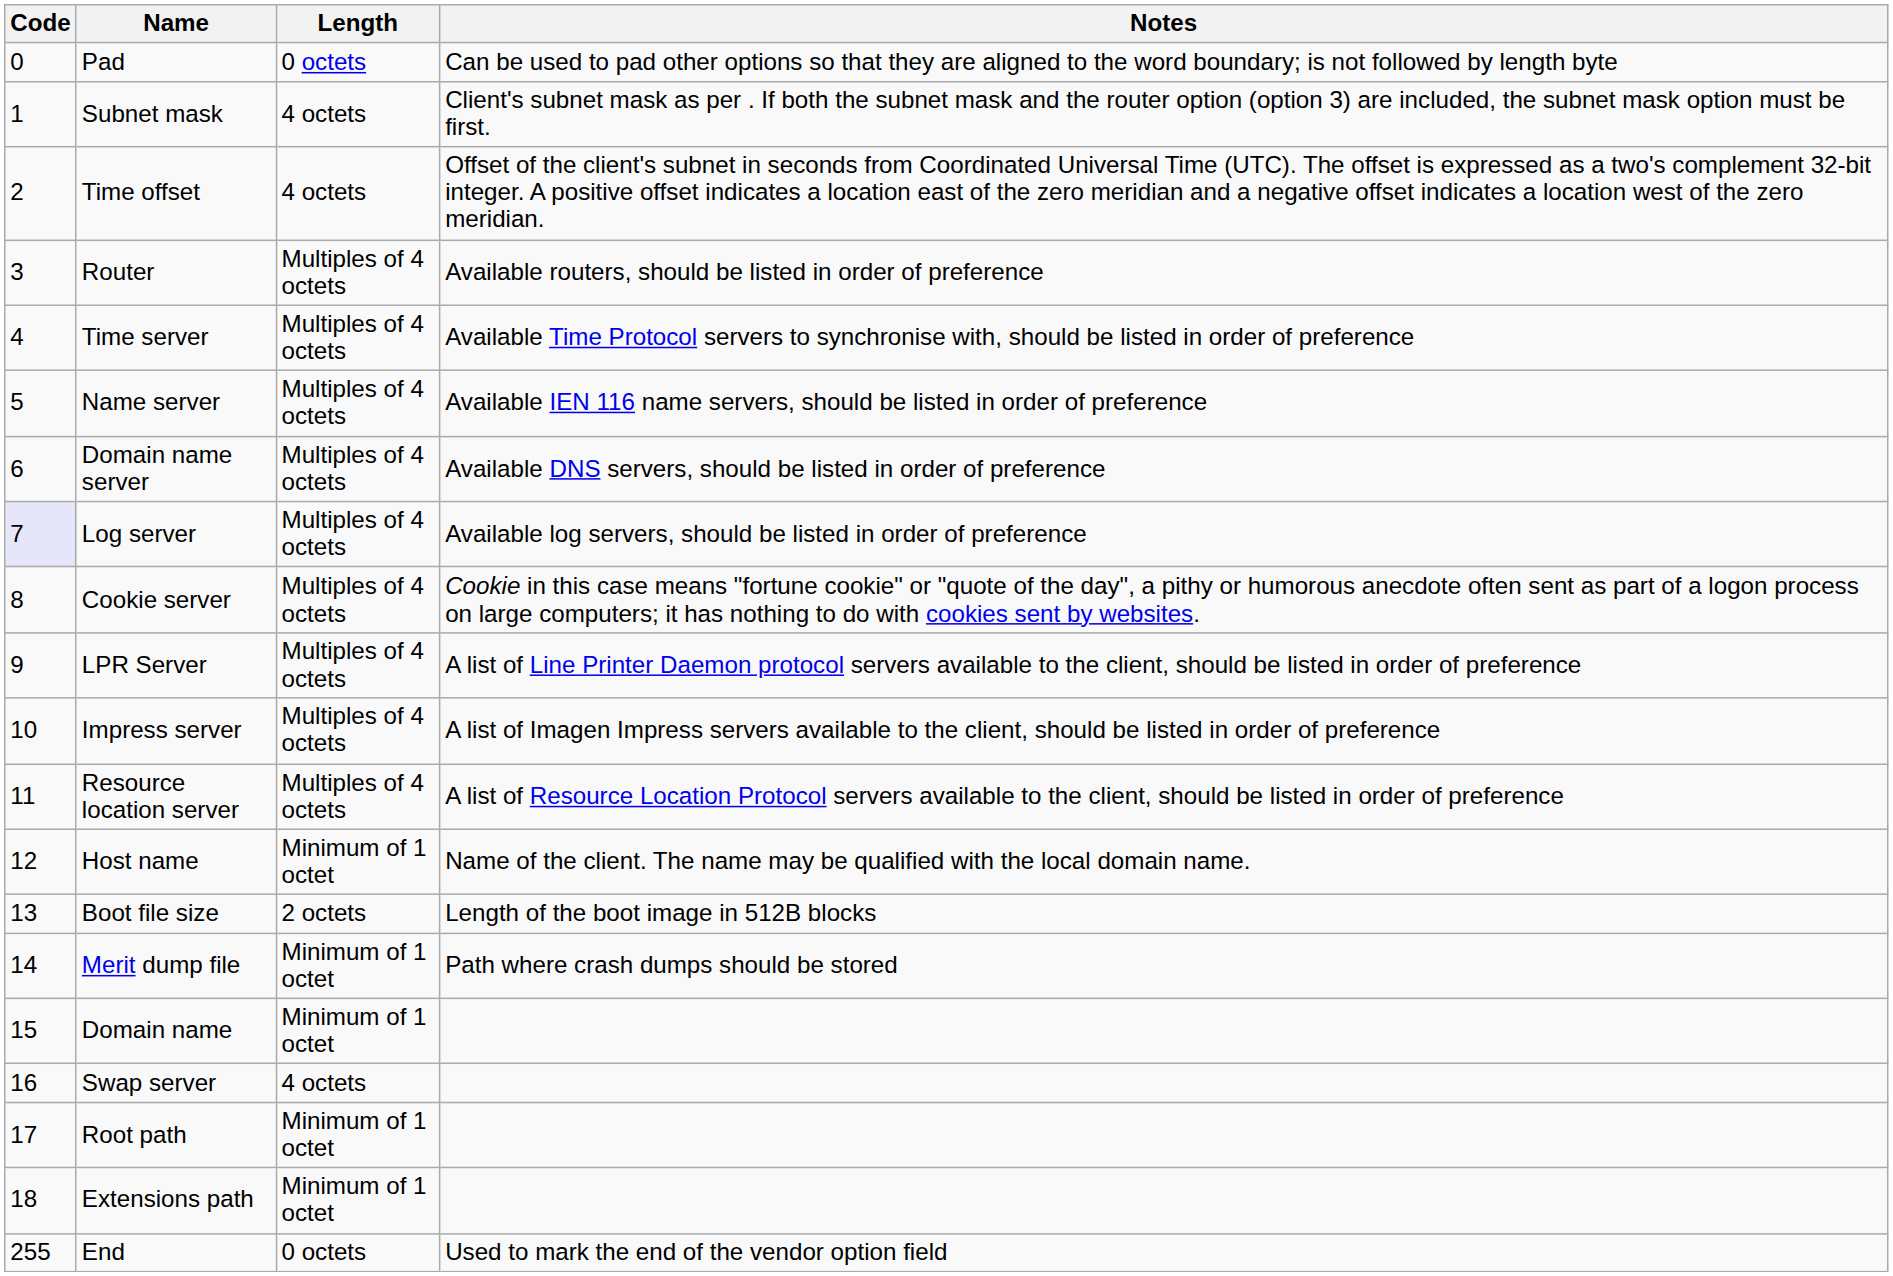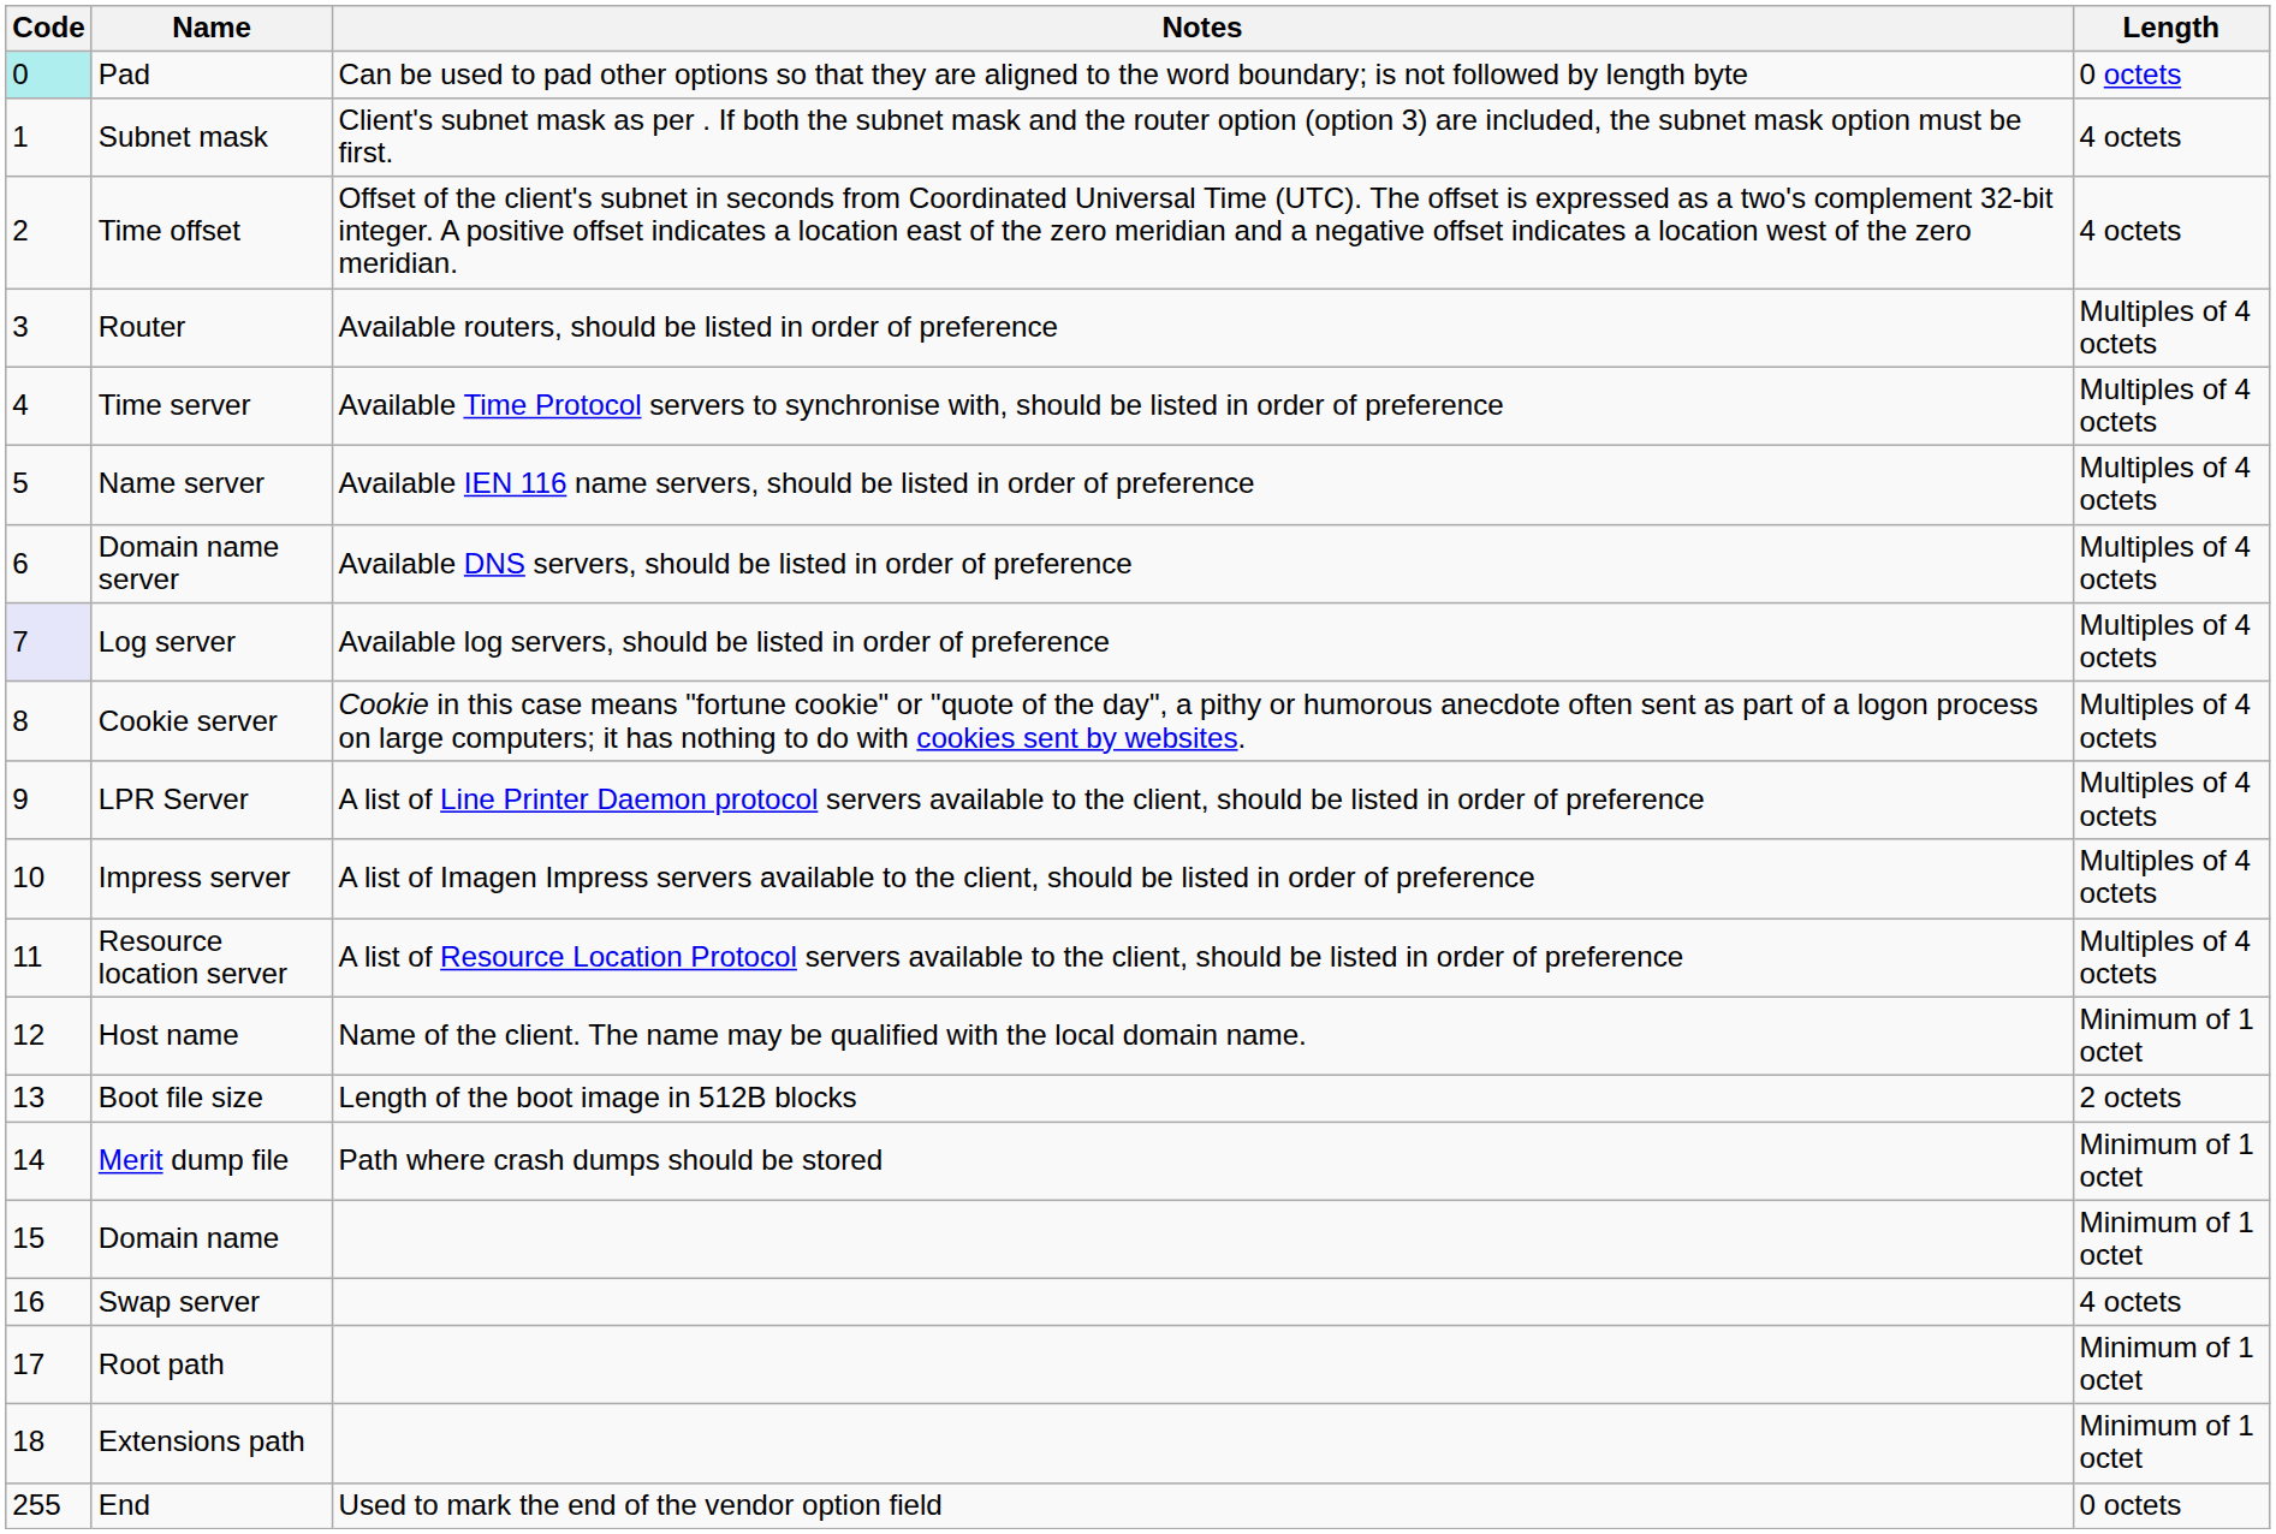columns swapped: Length <-> Notes
Pad | Code: no background -> paleturquoise background
